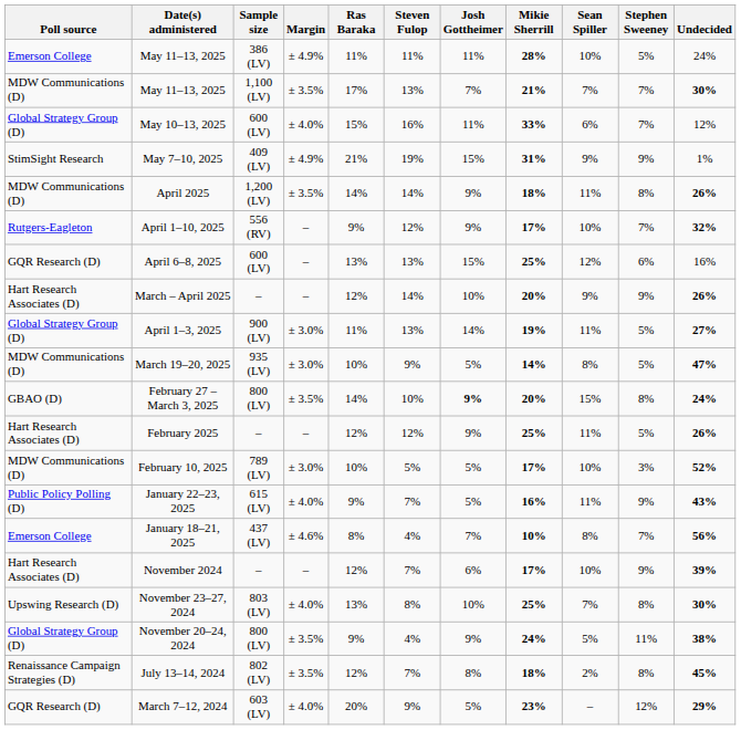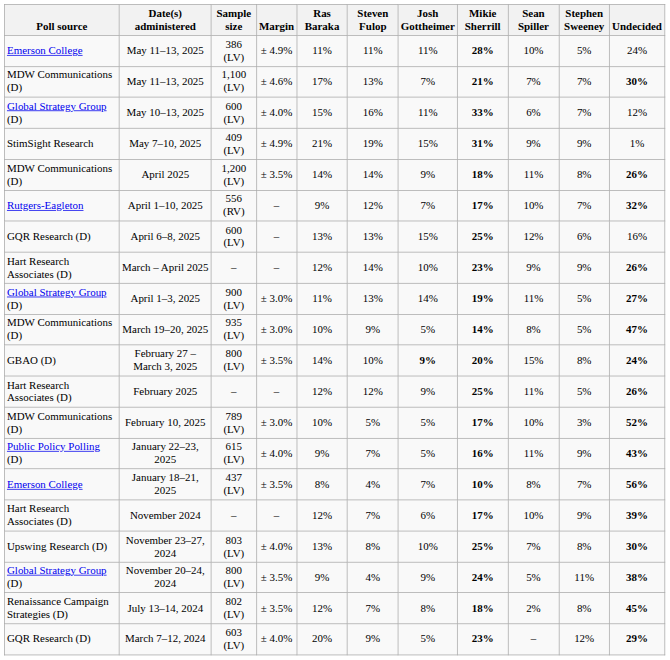May 11–13, 2025 / 1,100 (LV) | Margin: ± 3.5% -> ± 4.6%
April 1–10, 2025 | Josh Gottheimer: 9% -> 7%
March – April 2025 | Mikie Sherrill: 20% -> 23%
January 18–21, 2025 | Margin: ± 4.6% -> ± 3.5%
